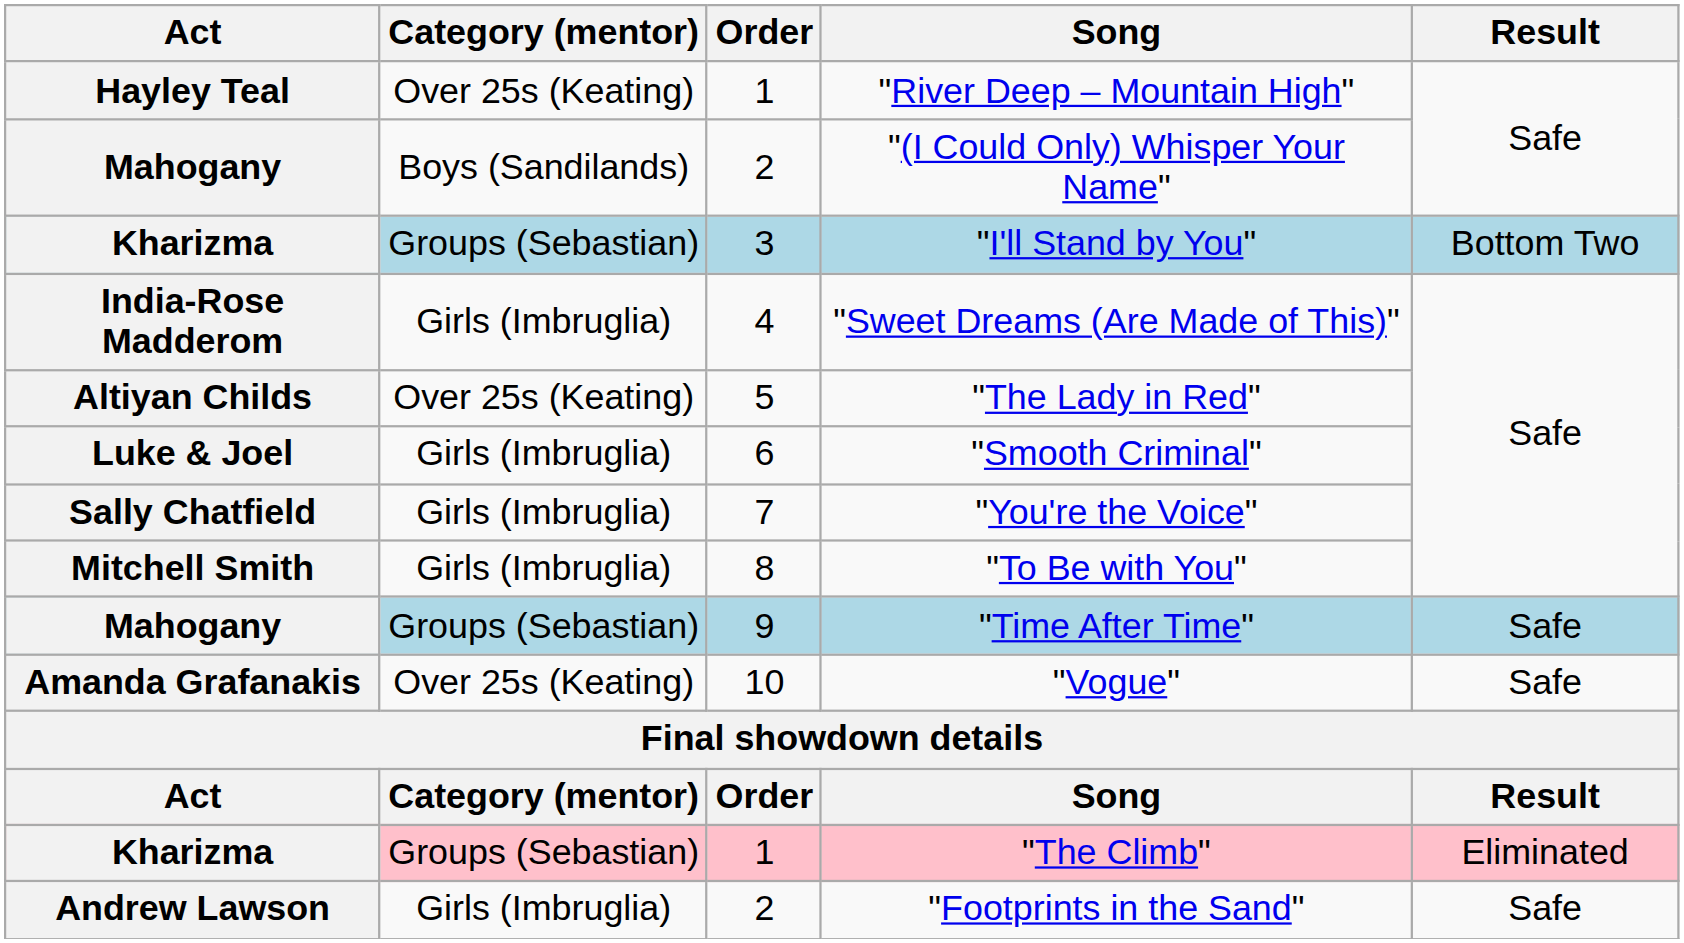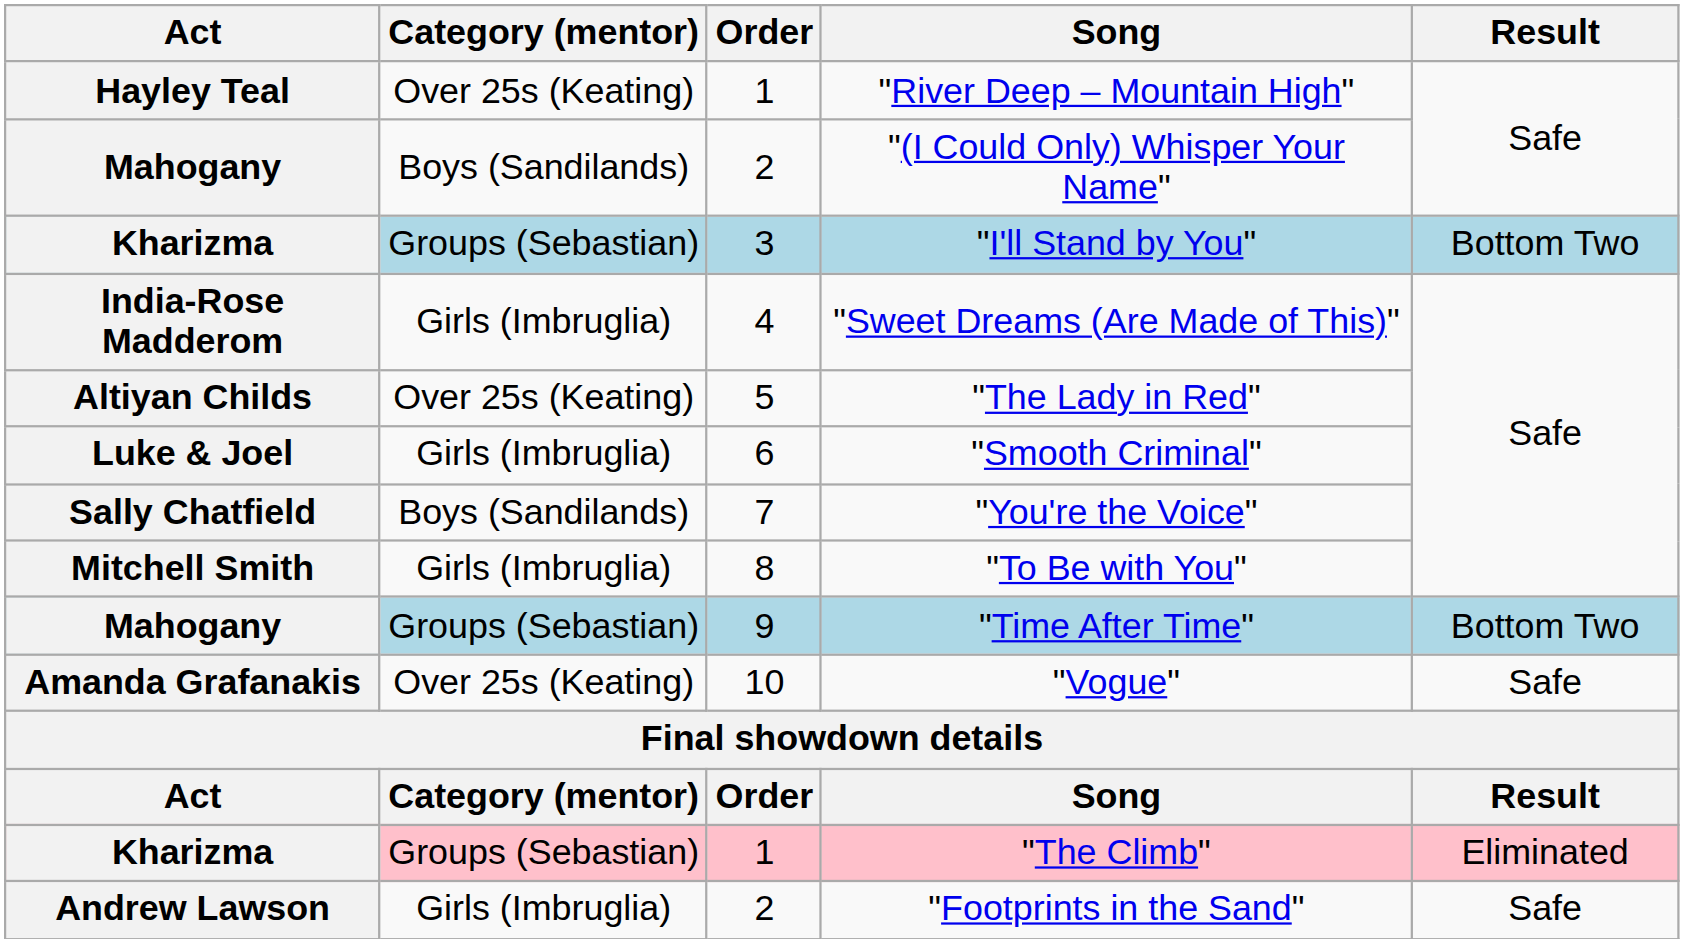"You're the Voice" | Category (mentor): Girls (Imbruglia) -> Boys (Sandilands)
"Time After Time" | Result: Safe -> Bottom Two
